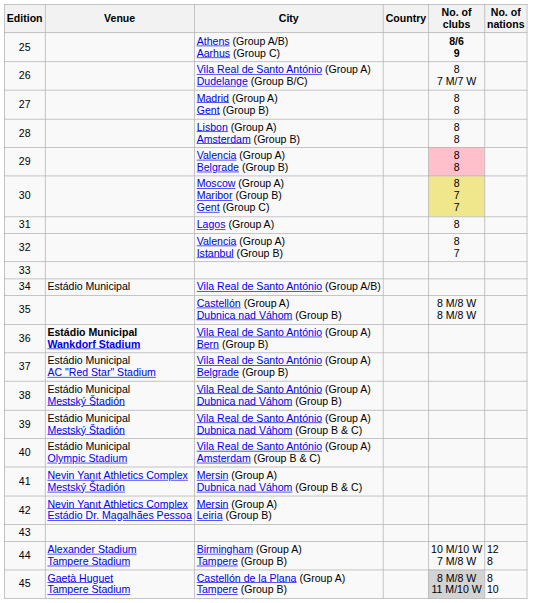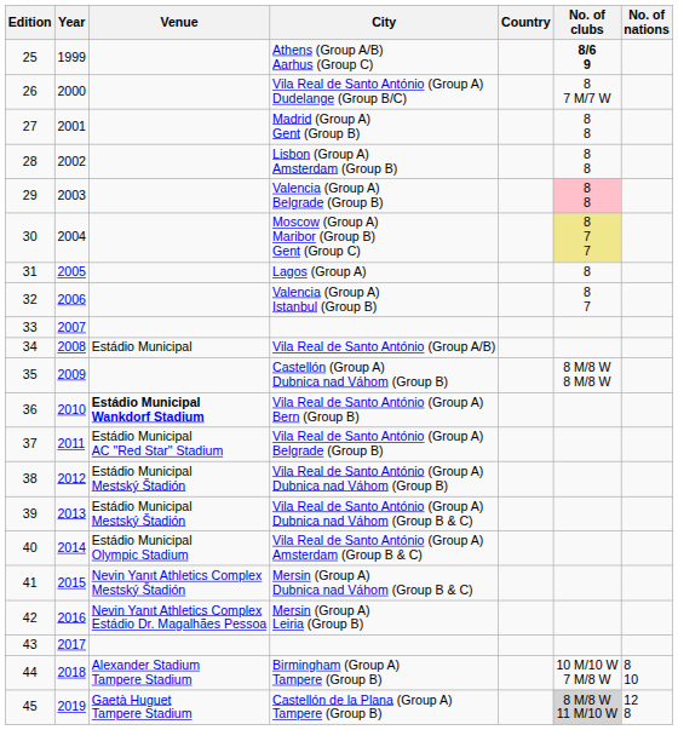+ column: Year | 1999 | 2000 | 2001 | 2002 | 2003 | 2004 | 2005 | 2006 | 2007 | 2008 | 2009 | 2010 | 2011 | 2012 | 2013 | 2014 | 2015 | 2016 | 2017 | 2018 | 2019
Birmingham (Group A) Tampere (Group B) | No. of nations: 12 8 -> 8 10
Castellón de la Plana (Group A) Tampere (Group B) | No. of nations: 8 10 -> 12 8
